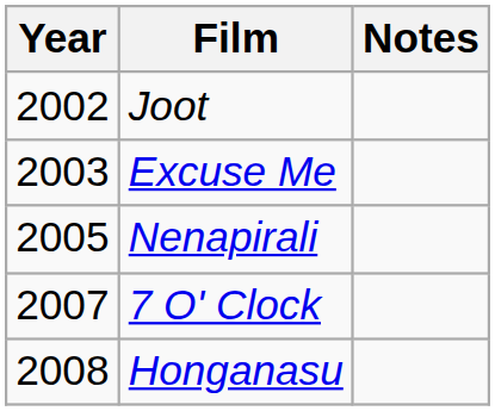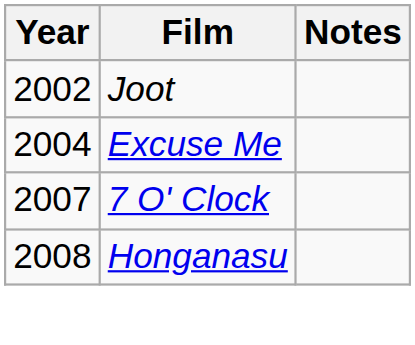Excuse Me | Year: 2003 -> 2004
- row: 2005 | Nenapirali
